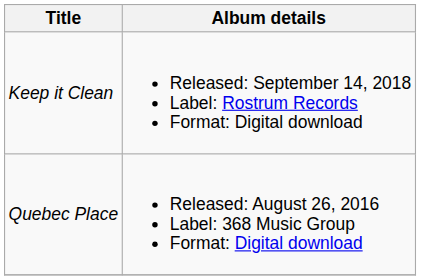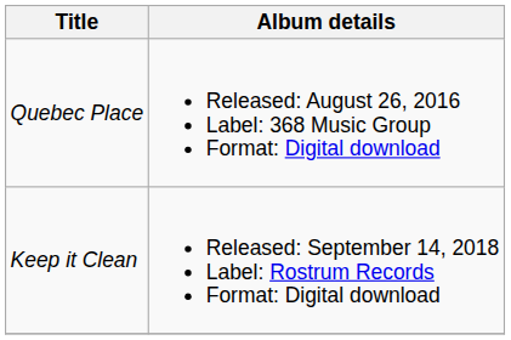rows swapped: Quebec Place <-> Keep it Clean
